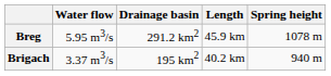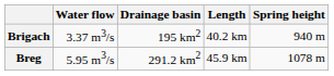rows swapped: Brigach <-> Breg
